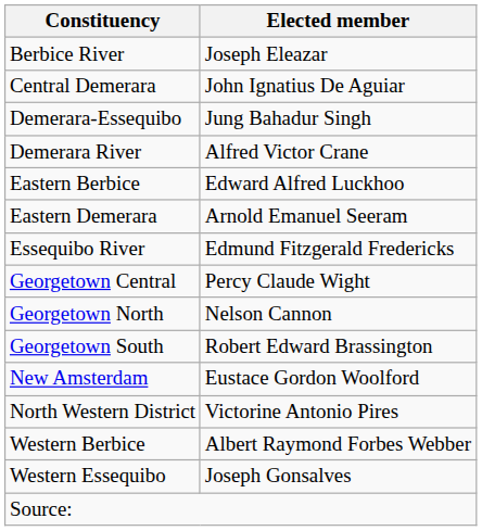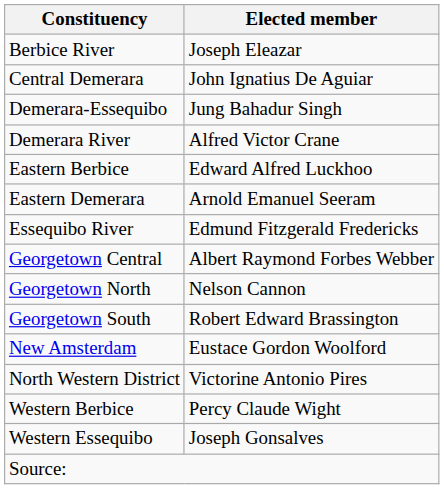Georgetown Central | Elected member: Percy Claude Wight -> Albert Raymond Forbes Webber
Western Berbice | Elected member: Albert Raymond Forbes Webber -> Percy Claude Wight
